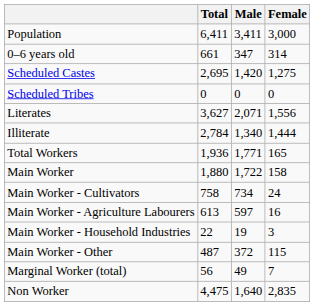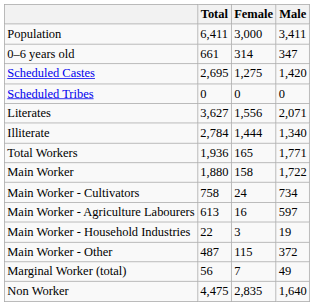columns swapped: Male <-> Female
